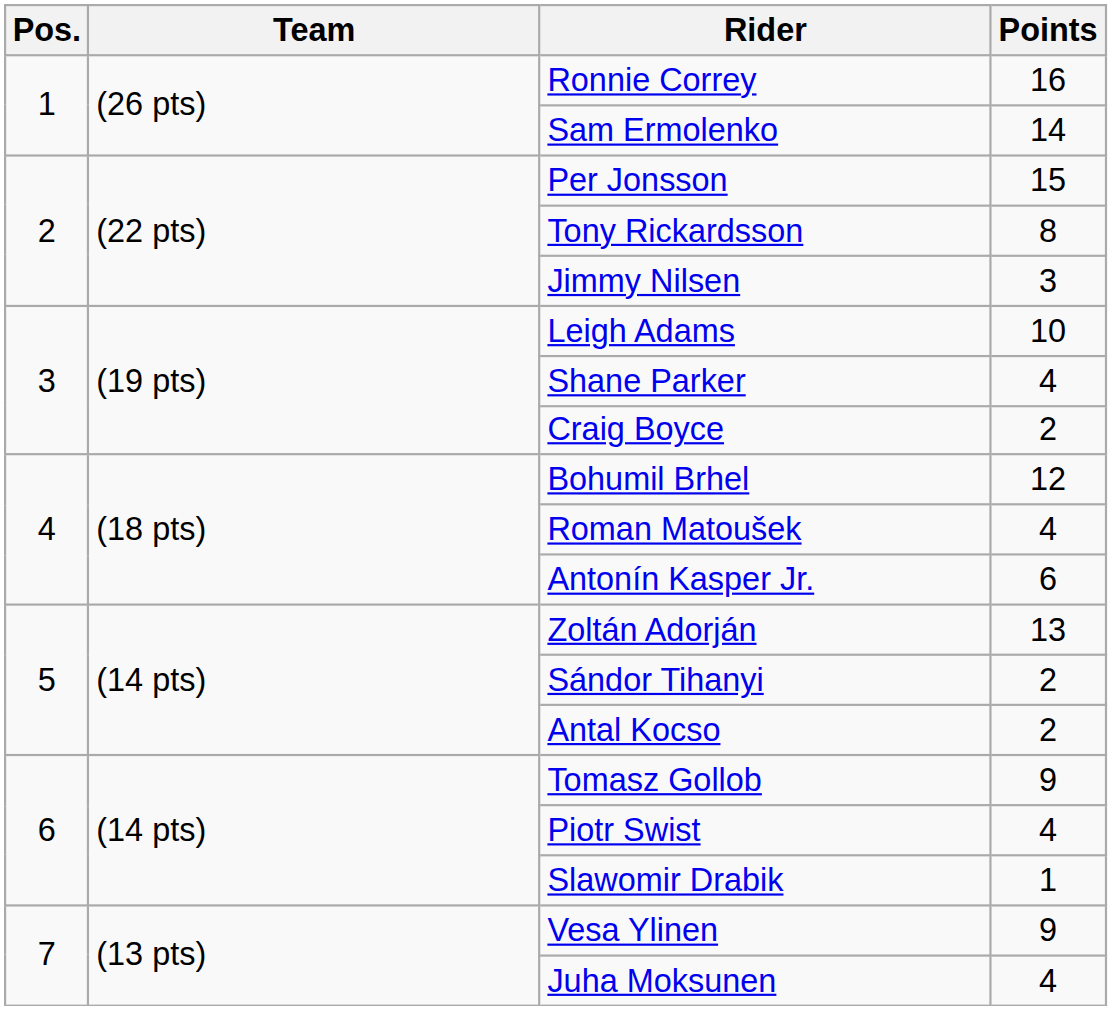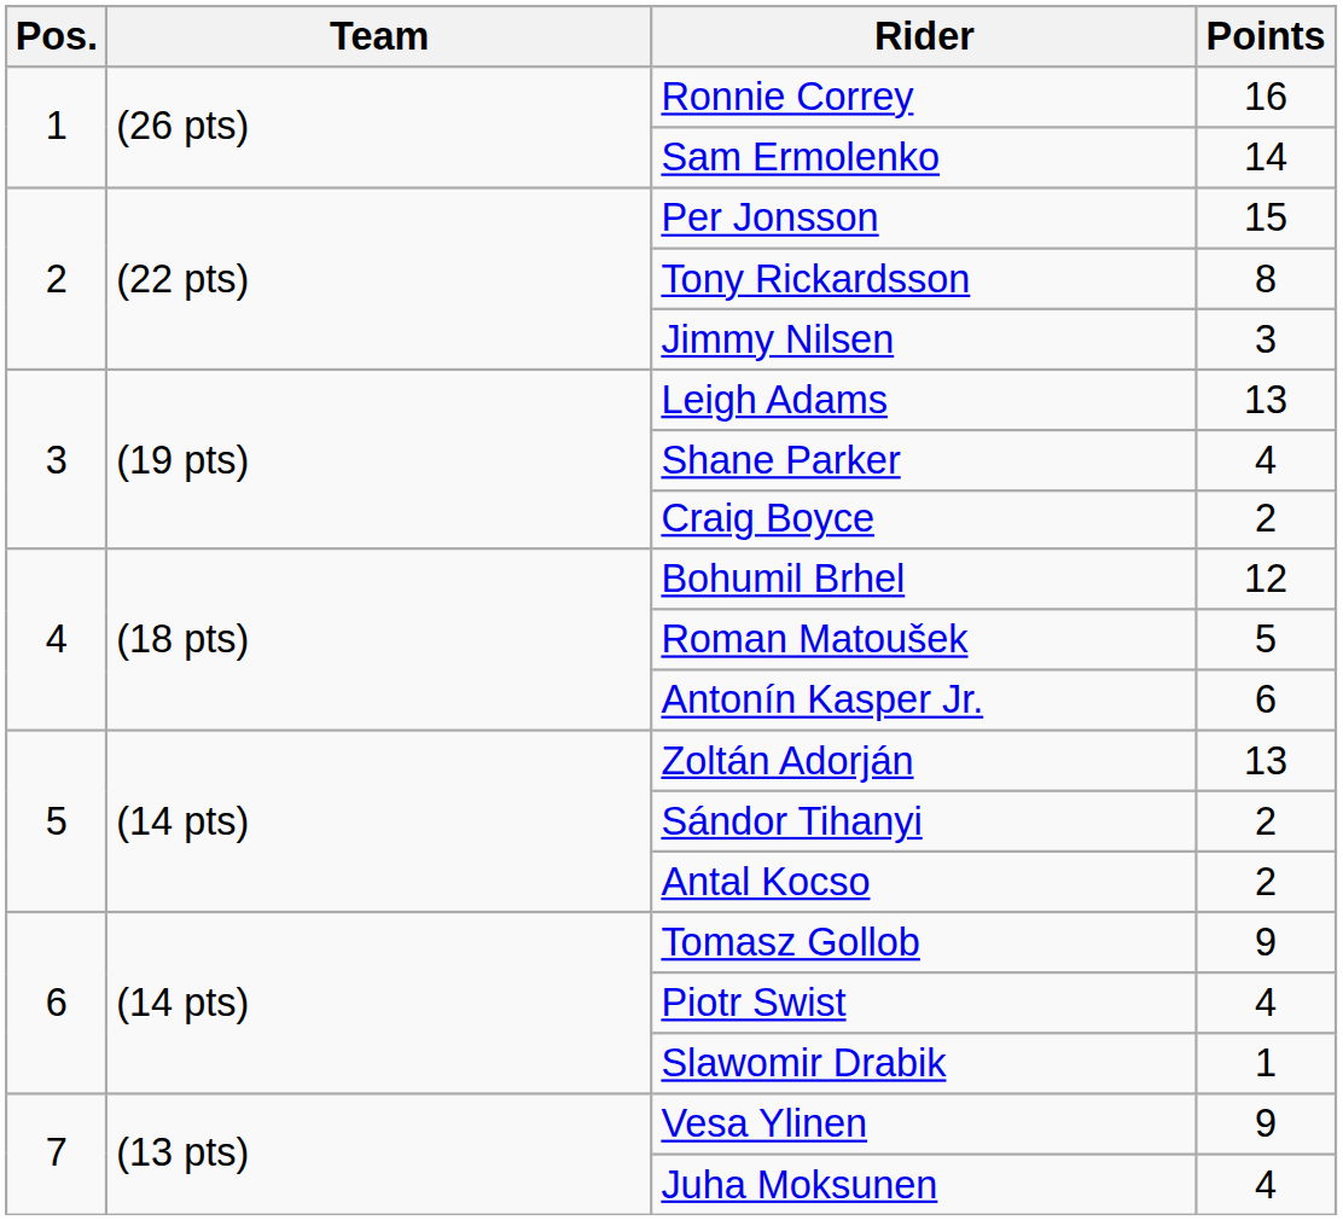Leigh Adams | Points: 10 -> 13
Roman Matoušek | Points: 4 -> 5
